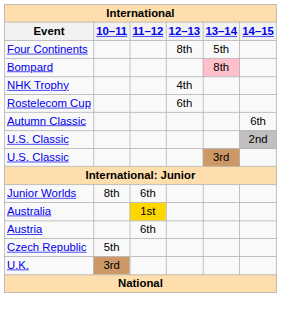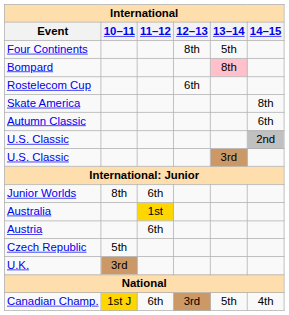- row: NHK Trophy | 4th
+ row: Skate America | 8th
+ row: Canadian Champ. | 1st J | 6th | 3rd | 5th | 4th
